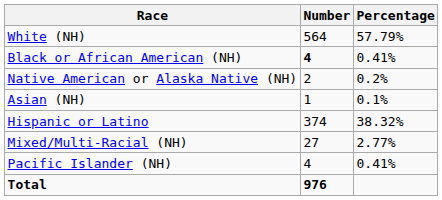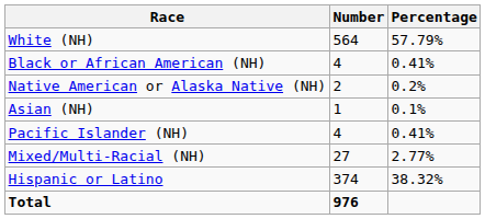Black or African American (NH) | Number: bold -> normal
rows swapped: Pacific Islander (NH) <-> Hispanic or Latino
